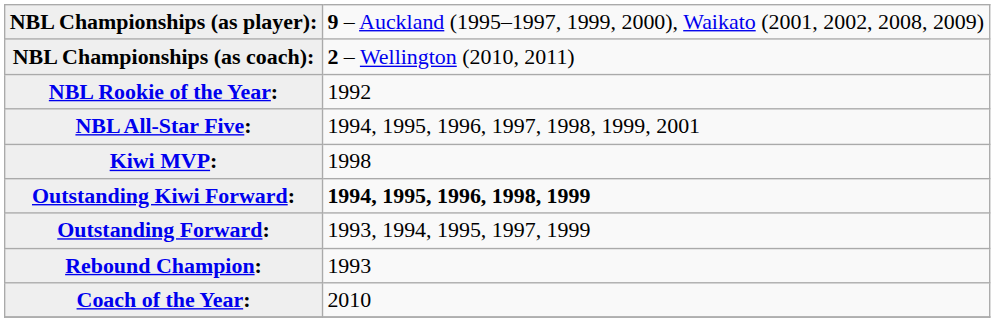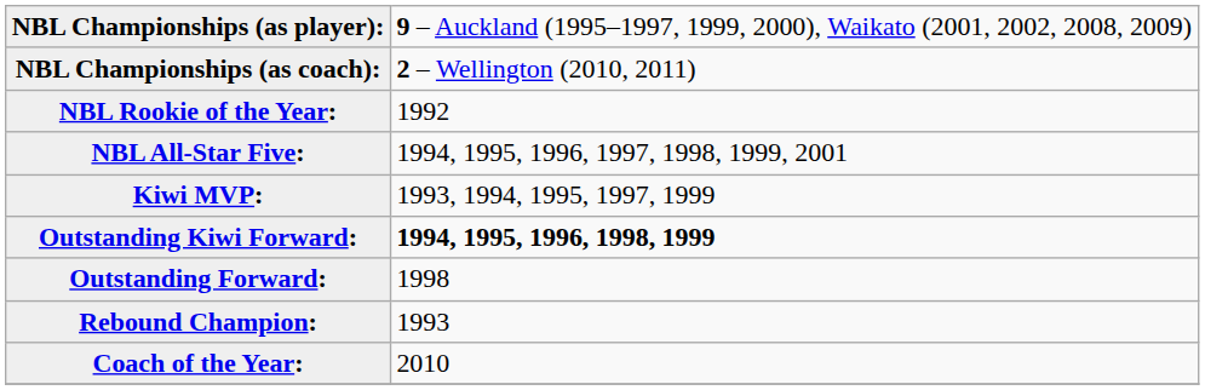Kiwi MVP: | column 2: 1998 -> 1993, 1994, 1995, 1997, 1999
Outstanding Forward: | column 2: 1993, 1994, 1995, 1997, 1999 -> 1998
